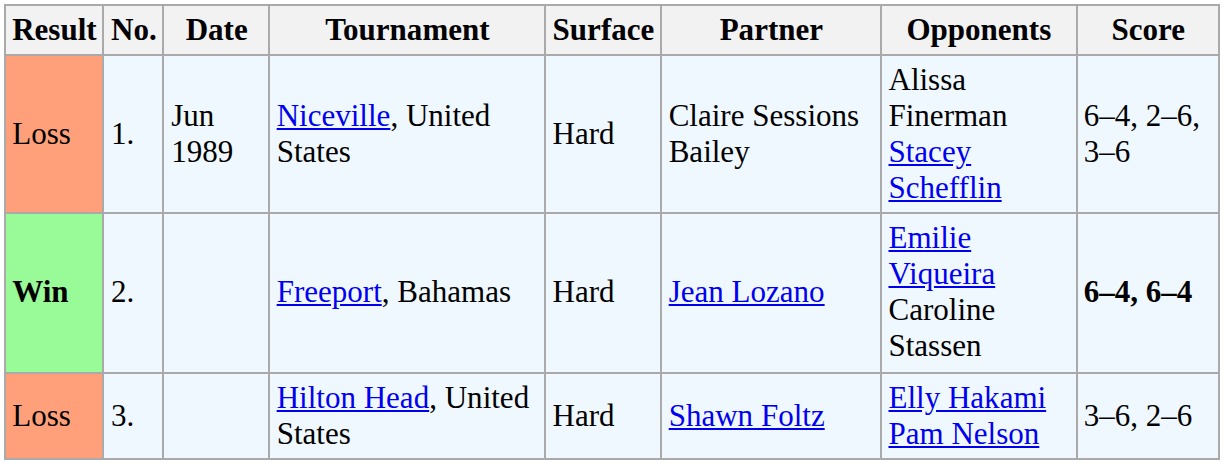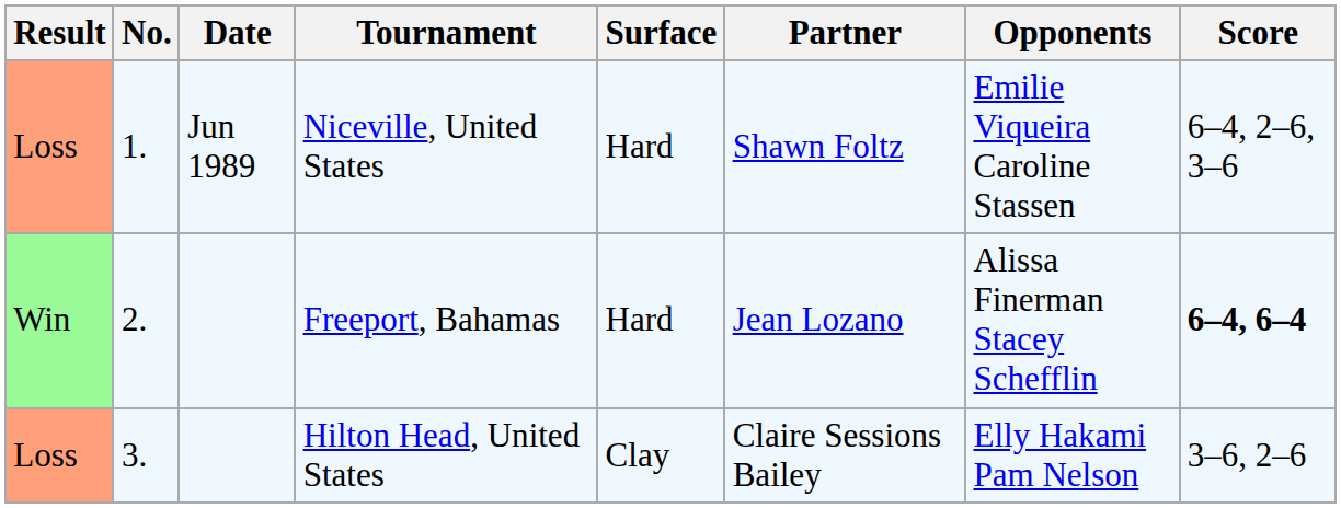Niceville, United States | Partner: Claire Sessions Bailey -> Shawn Foltz
Niceville, United States | Opponents: Alissa Finerman Stacey Schefflin -> Emilie Viqueira Caroline Stassen
Freeport, Bahamas | Result: bold -> normal
Freeport, Bahamas | Opponents: Emilie Viqueira Caroline Stassen -> Alissa Finerman Stacey Schefflin
Hilton Head, United States | Surface: Hard -> Clay
Hilton Head, United States | Partner: Shawn Foltz -> Claire Sessions Bailey
